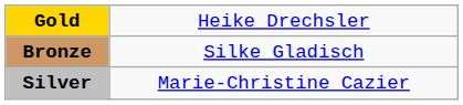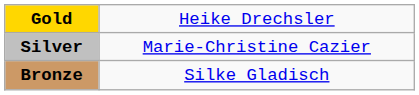rows swapped: Silver <-> Bronze
